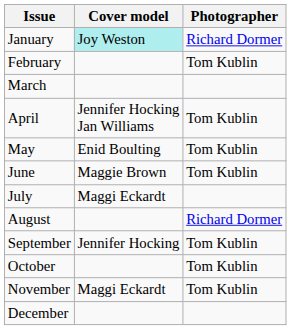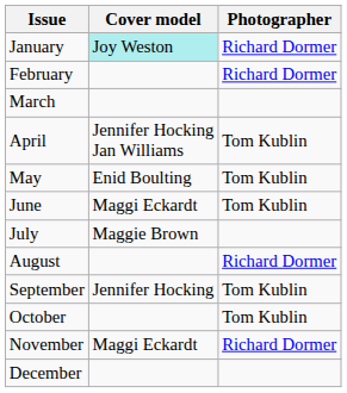February | Photographer: Tom Kublin -> Richard Dormer
June | Cover model: Maggie Brown -> Maggi Eckardt
July | Cover model: Maggi Eckardt -> Maggie Brown
November | Photographer: Tom Kublin -> Richard Dormer
